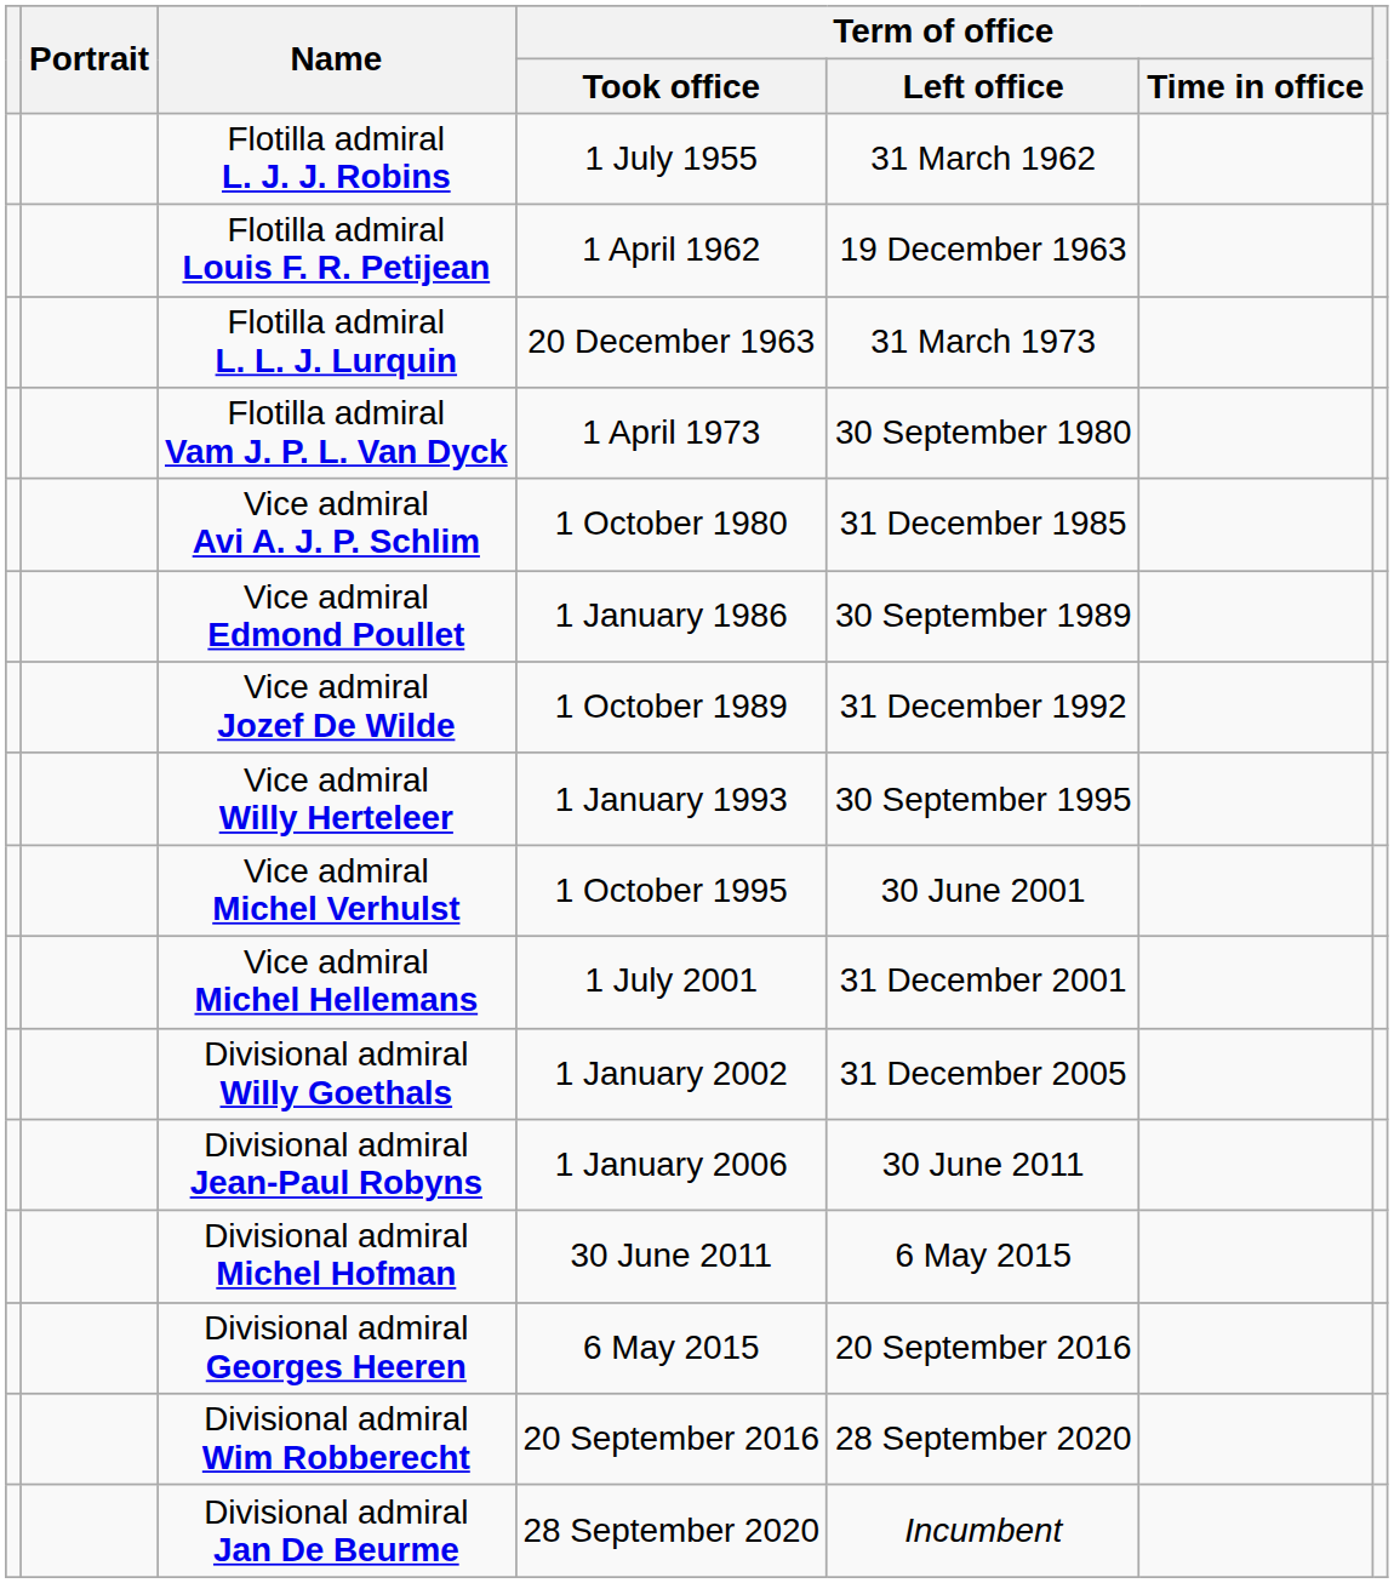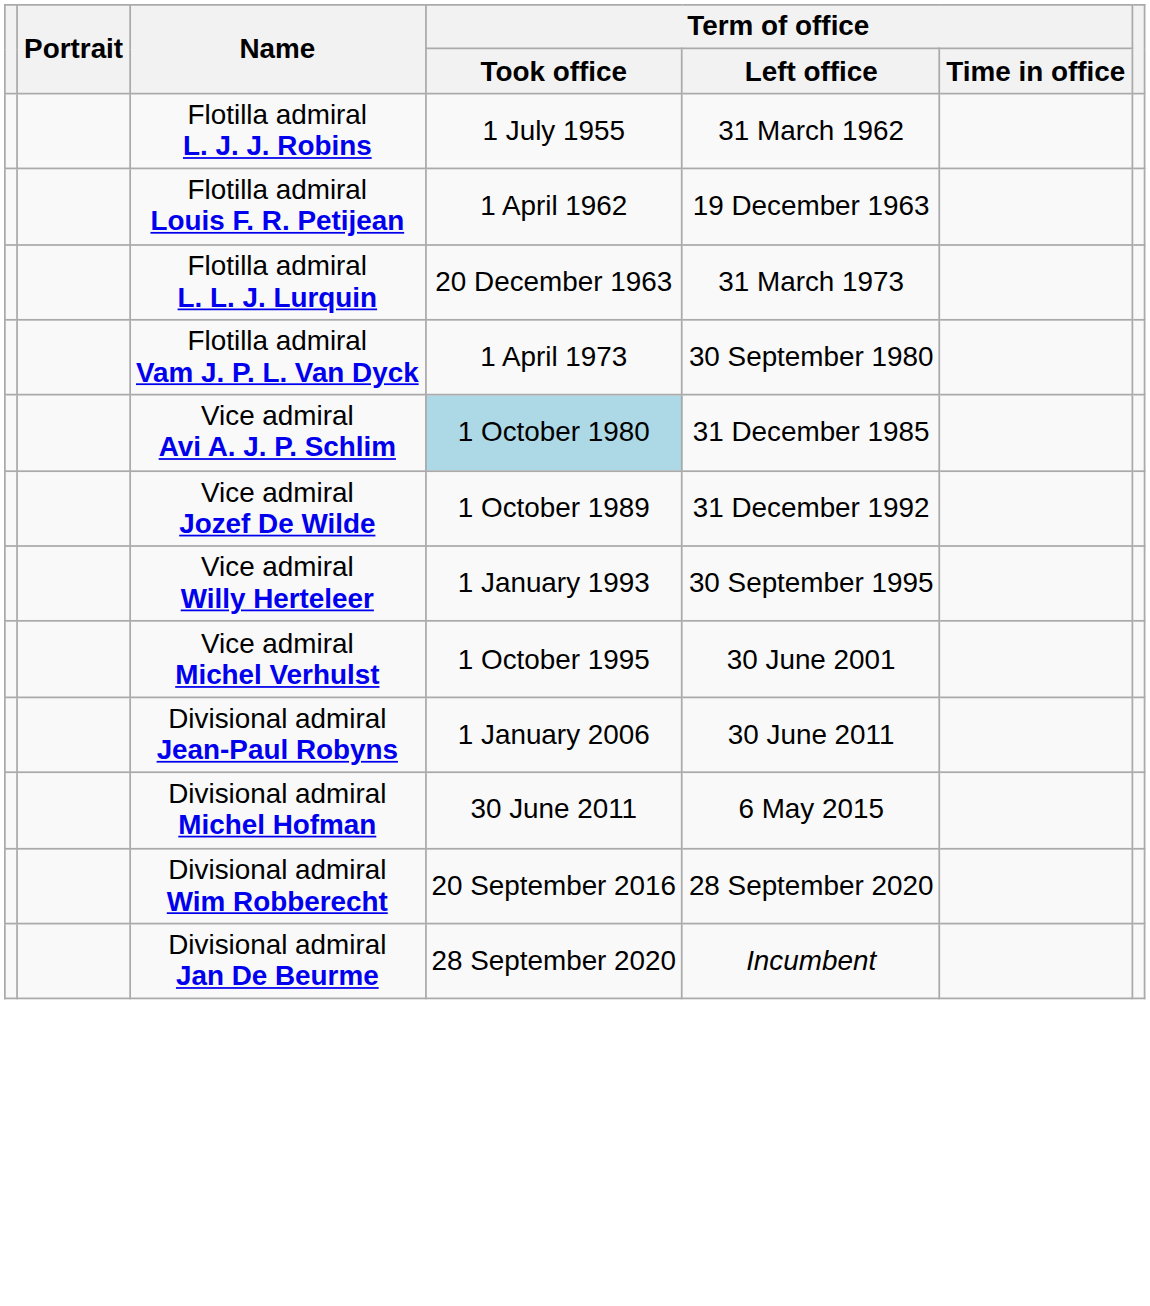Vice admiral Avi A. J. P. Schlim | Term of office / Took office: no background -> lightblue background
- row: Vice admiral Edmond Poullet | 1 January 1986 | 30 September 1989
- row: Vice admiral Michel Hellemans | 1 July 2001 | 31 December 2001
- row: Divisional admiral Willy Goethals | 1 January 2002 | 31 December 2005
- row: Divisional admiral Georges Heeren | 6 May 2015 | 20 September 2016
